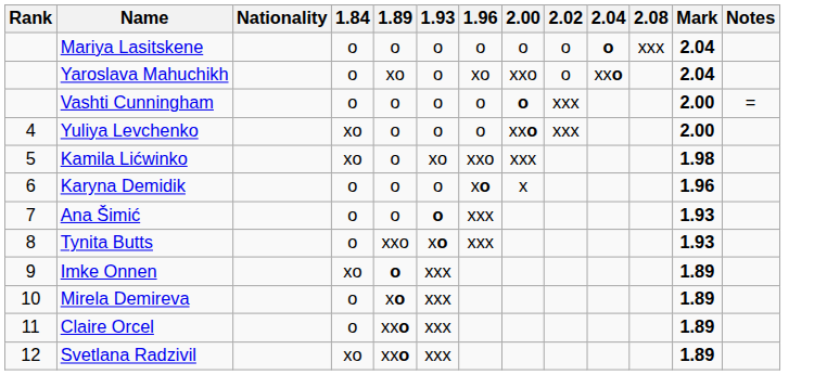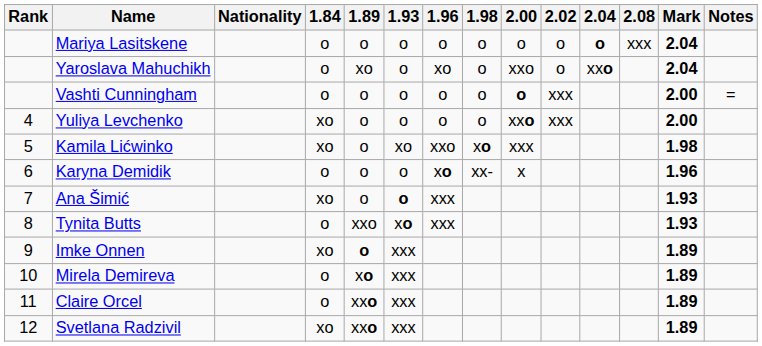+ column: 1.98 | o | o | o | o | xo | xx-
Ana Šimić | 1.84: o -> xo
